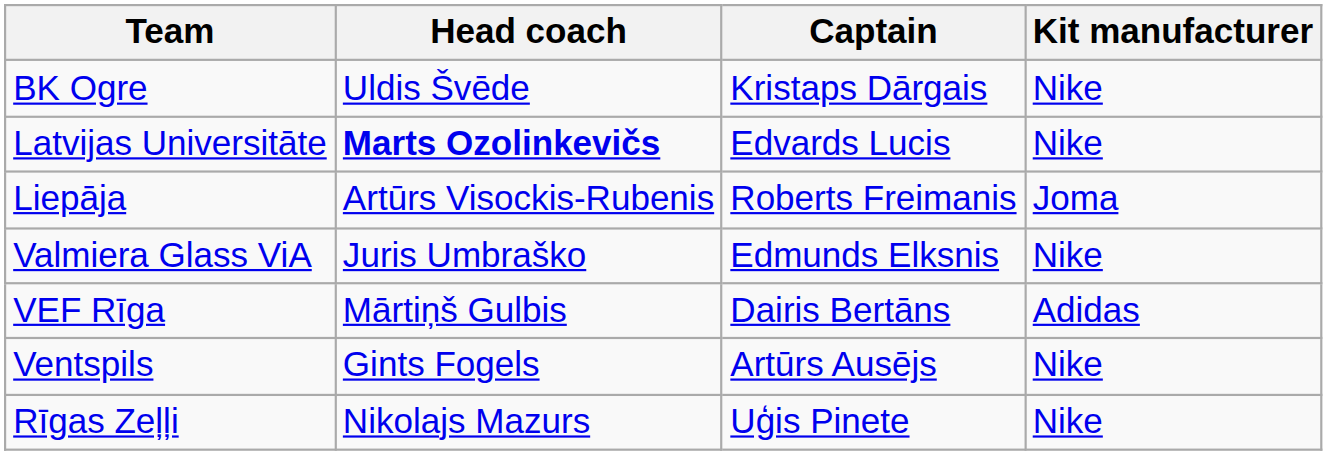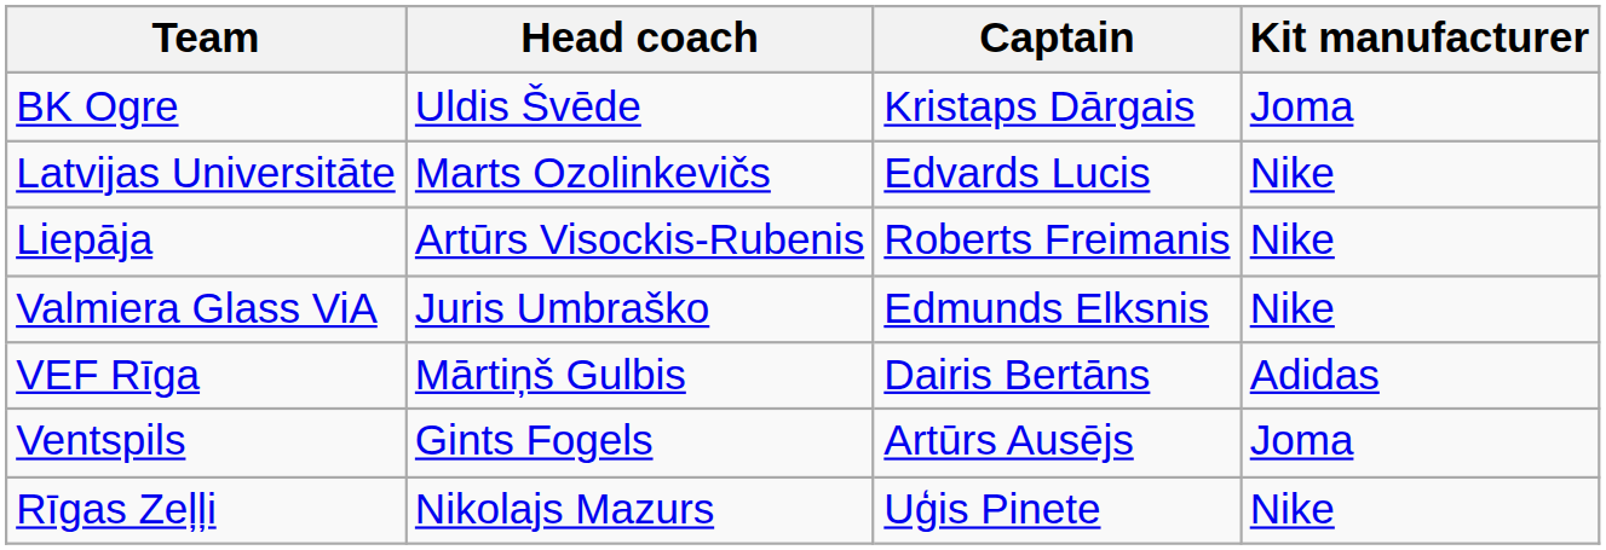BK Ogre | Kit manufacturer: Nike -> Joma
Latvijas Universitāte | Head coach: bold -> normal
Liepāja | Kit manufacturer: Joma -> Nike
Ventspils | Kit manufacturer: Nike -> Joma
